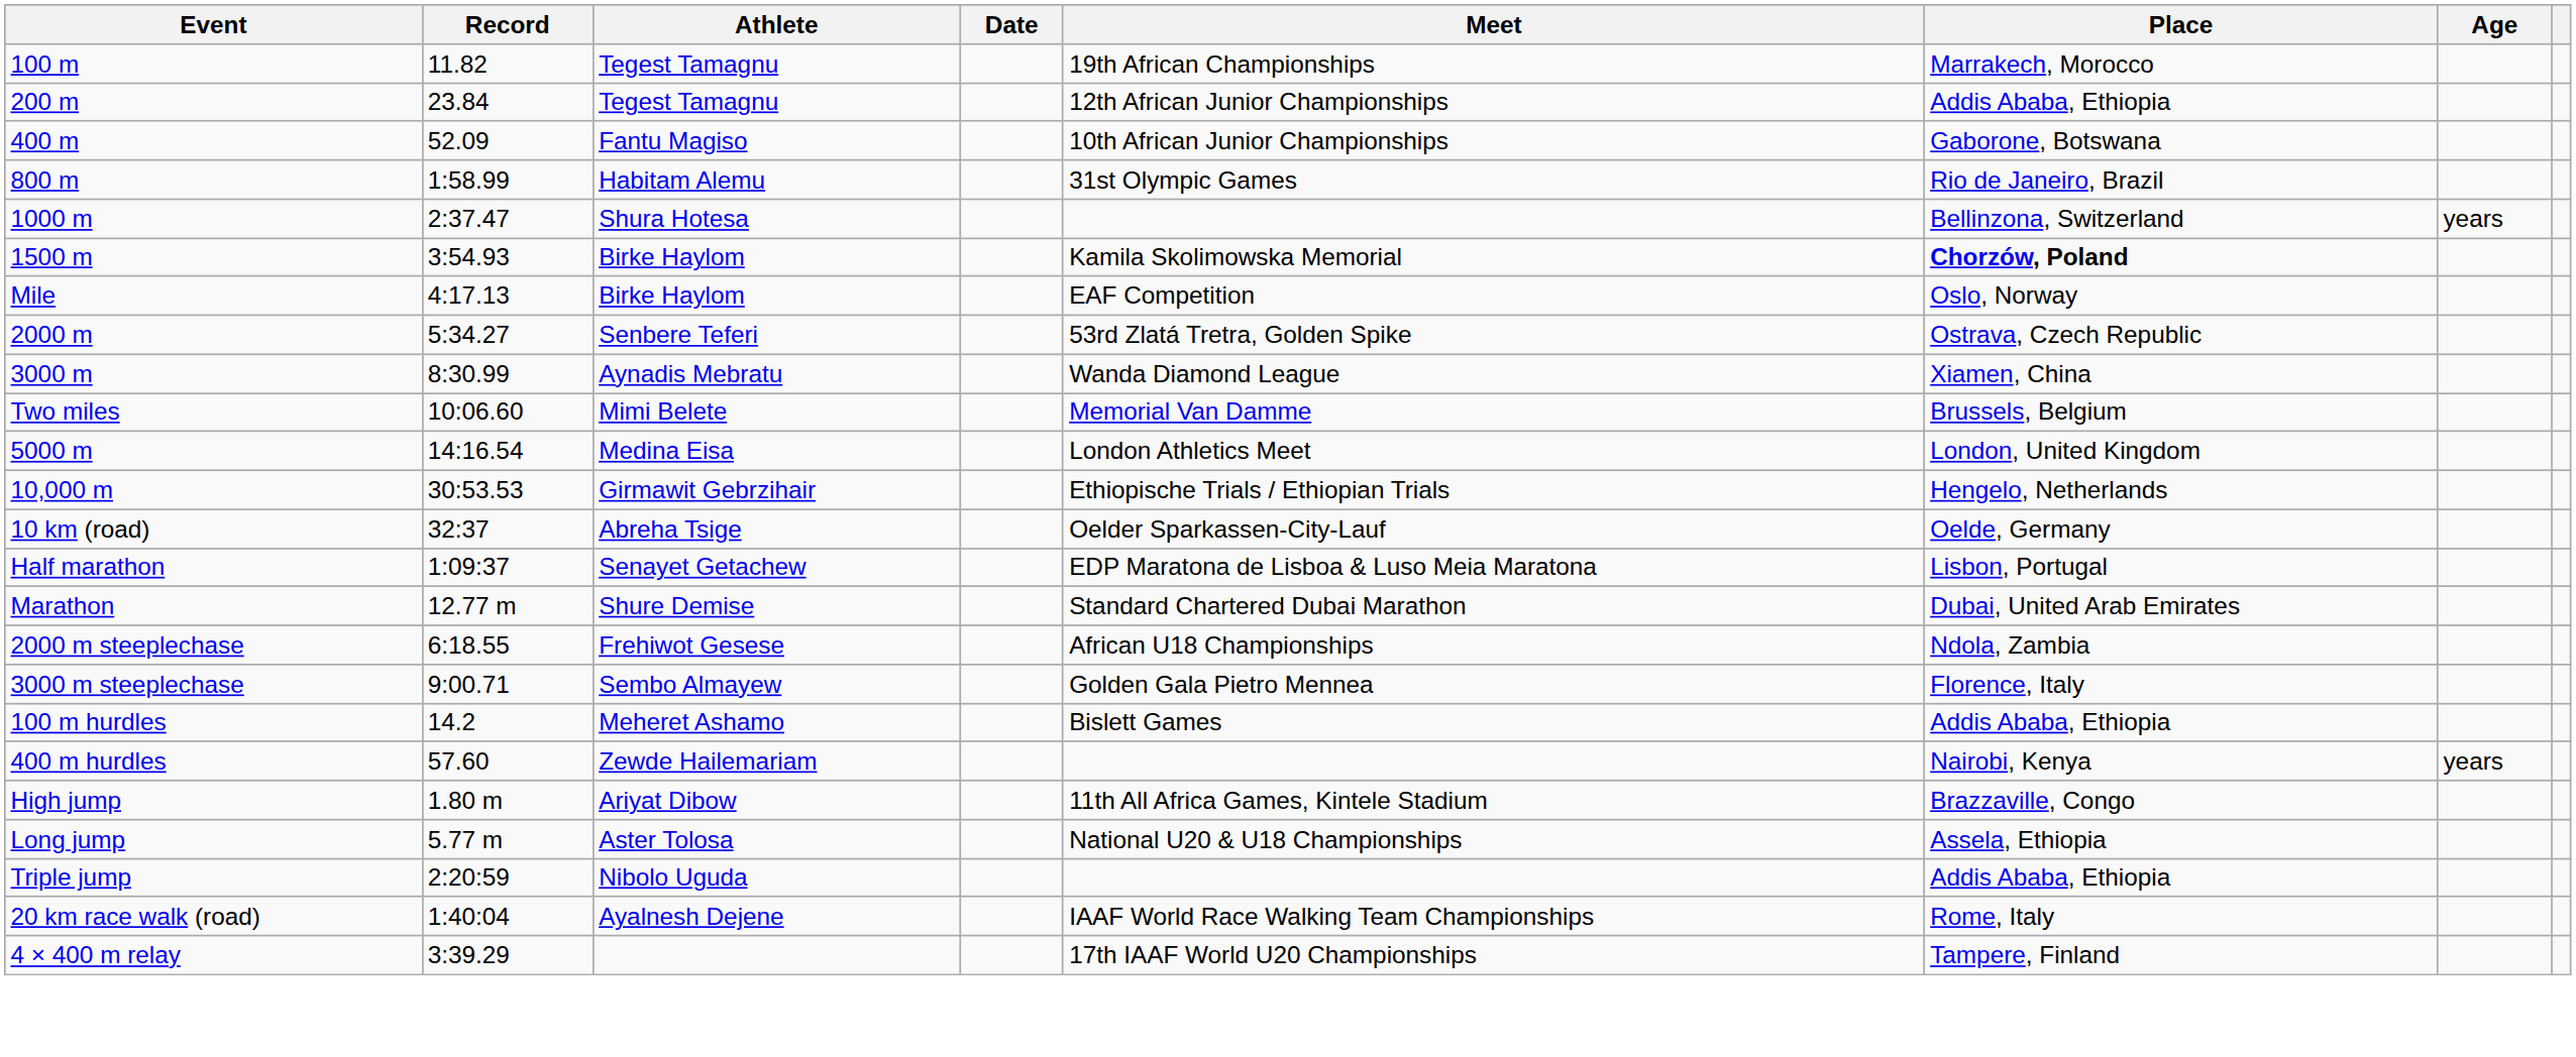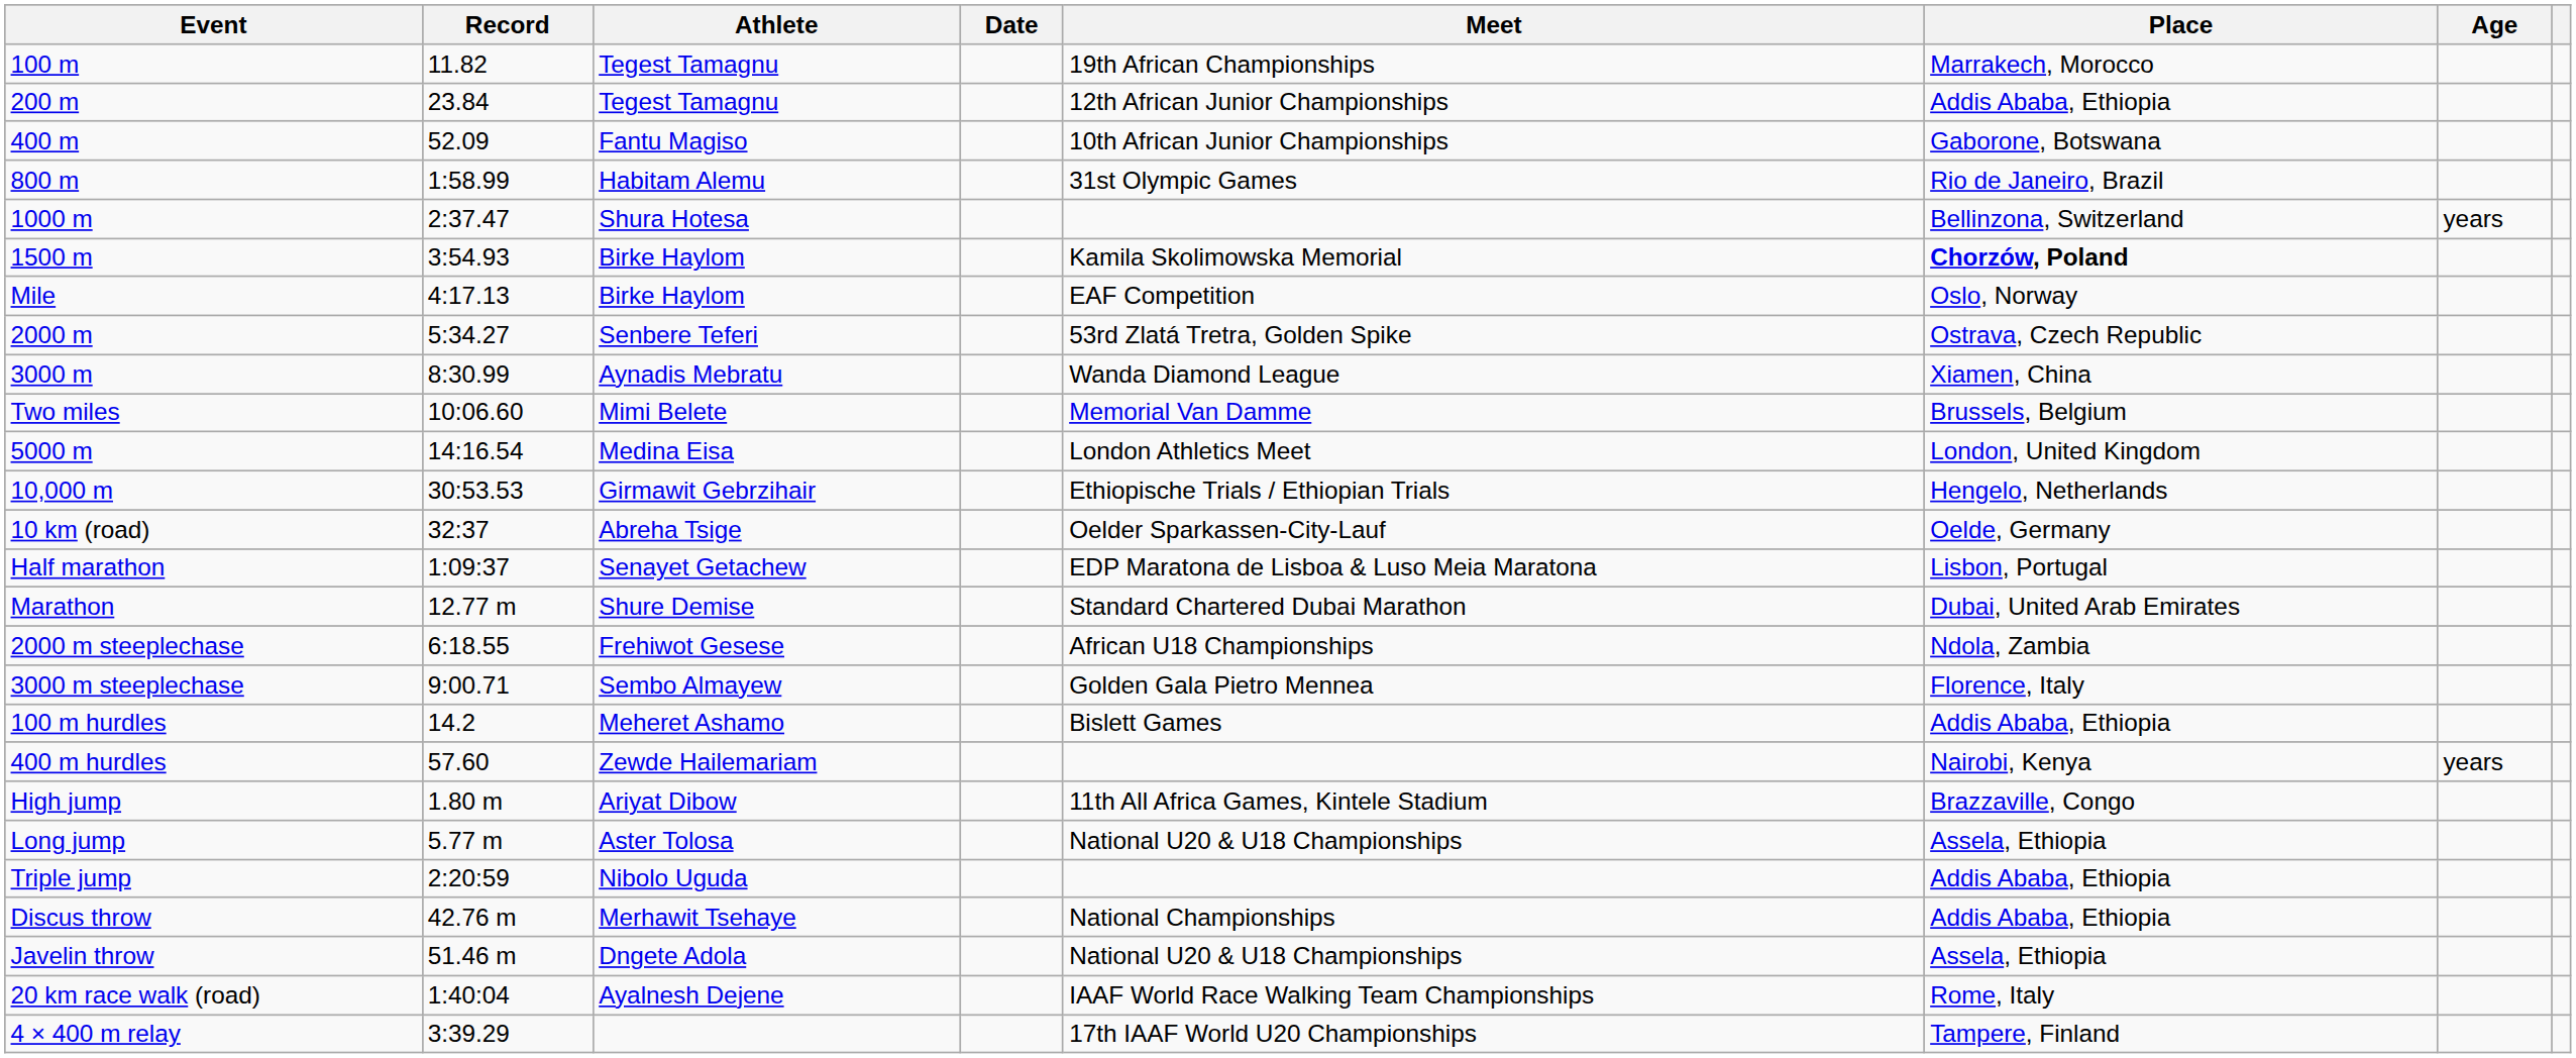+ row: Discus throw | 42.76 m | Merhawit Tsehaye | National Championships | Addis Ababa, Ethiopia
+ row: Javelin throw | 51.46 m | Dngete Adola | National U20 & U18 Championships | Assela, Ethiopia
